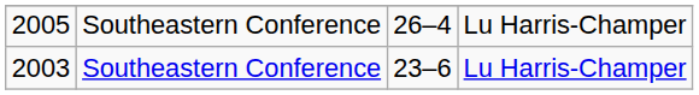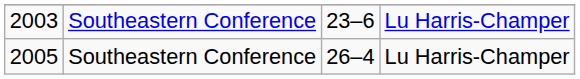rows swapped: 2003 <-> 2005
